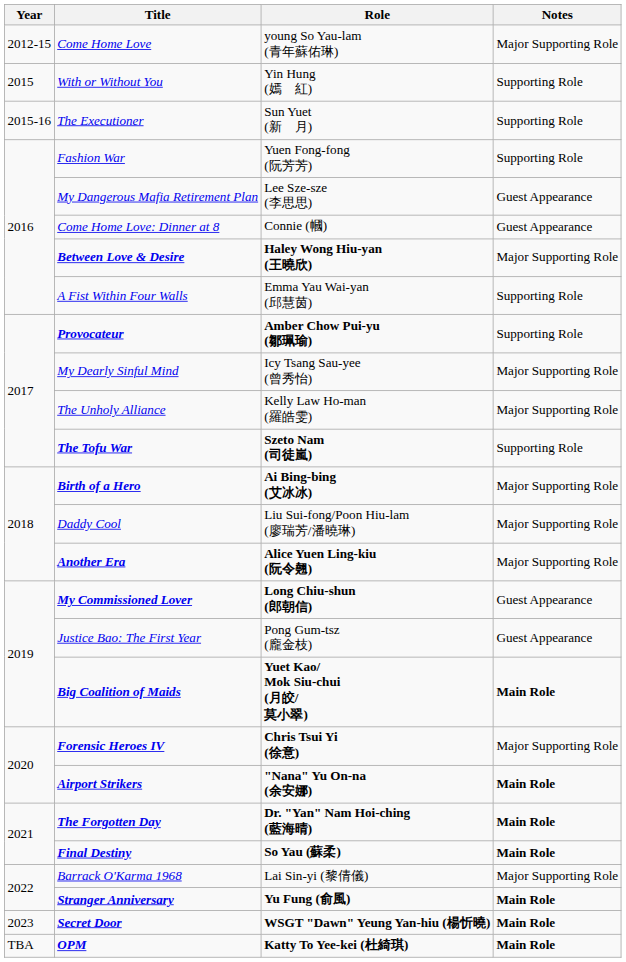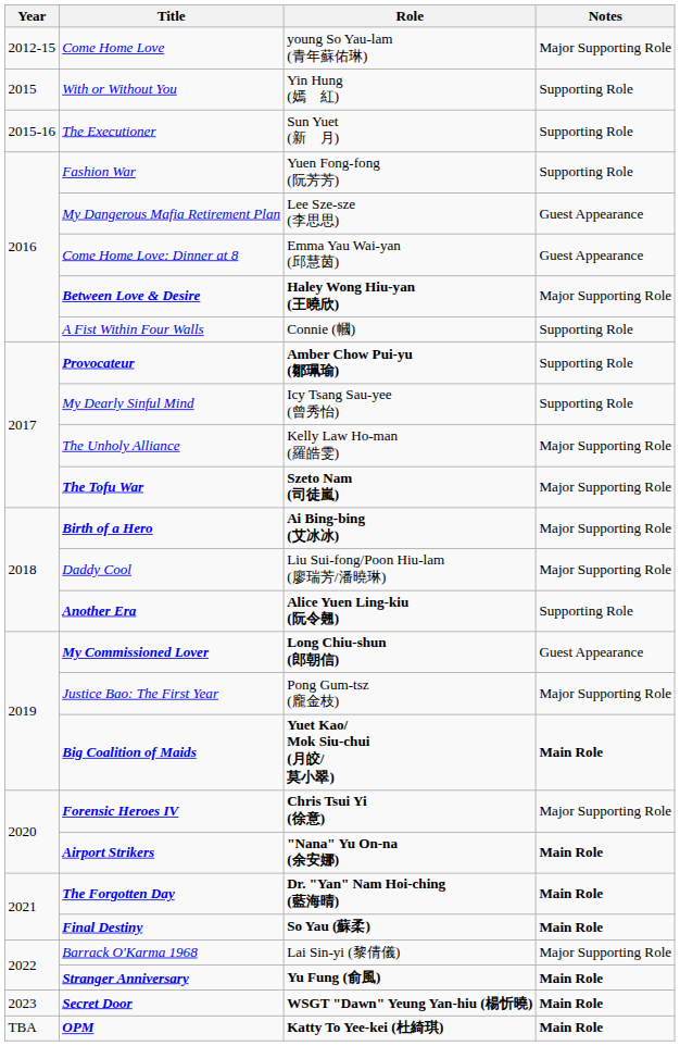Come Home Love: Dinner at 8 | Role: Connie (幗) -> Emma Yau Wai-yan (邱慧茵)
A Fist Within Four Walls | Role: Emma Yau Wai-yan (邱慧茵) -> Connie (幗)
My Dearly Sinful Mind | Notes: Major Supporting Role -> Supporting Role
The Tofu War | Notes: Supporting Role -> Major Supporting Role
Another Era | Notes: Major Supporting Role -> Supporting Role
Justice Bao: The First Year | Notes: Guest Appearance -> Major Supporting Role
